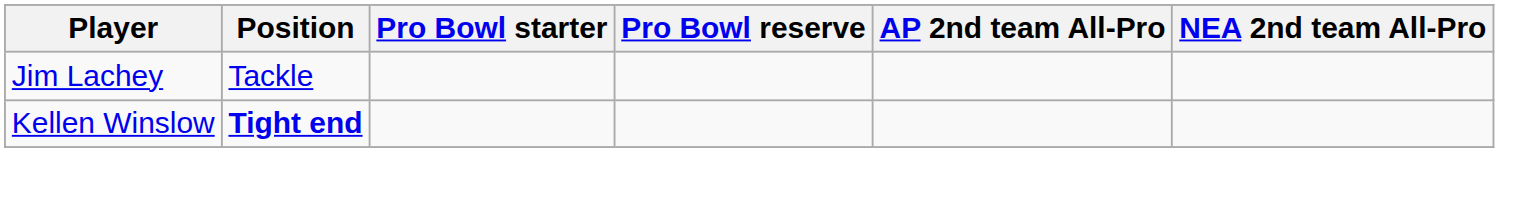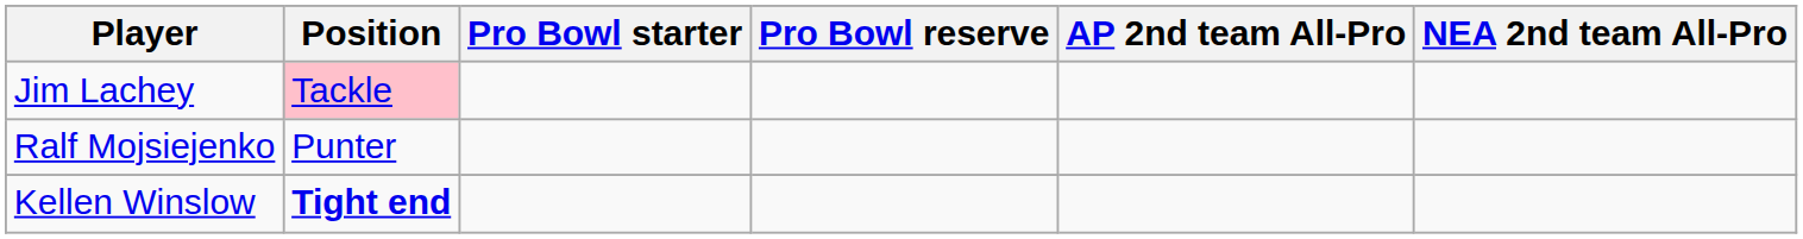Jim Lachey | Position: no background -> pink background
+ row: Ralf Mojsiejenko | Punter
